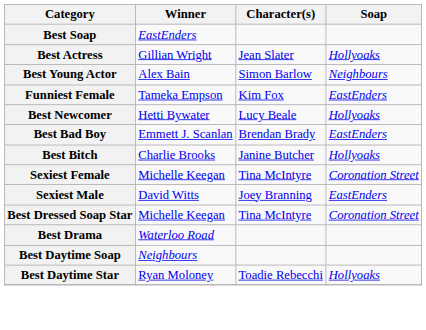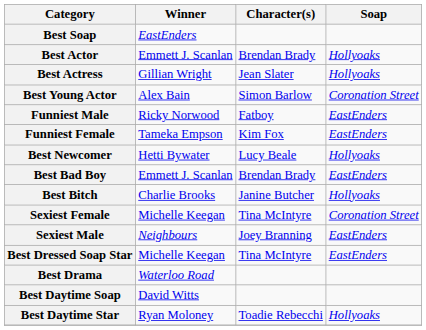+ row: Best Actor | Emmett J. Scanlan | Brendan Brady | Hollyoaks
Best Young Actor | Soap: Neighbours -> Coronation Street
+ row: Funniest Male | Ricky Norwood | Fatboy | EastEnders
Sexiest Male | Winner: David Witts -> Neighbours
Best Dressed Soap Star | Soap: Coronation Street -> EastEnders
Best Daytime Soap | Winner: Neighbours -> David Witts
